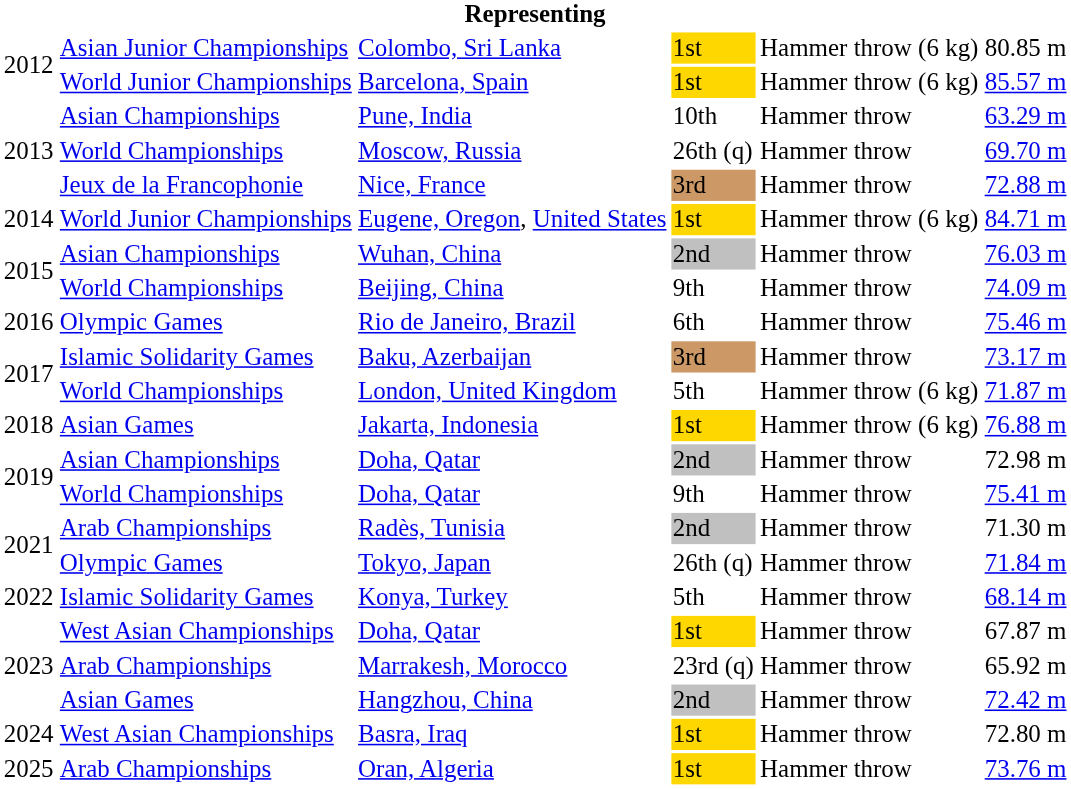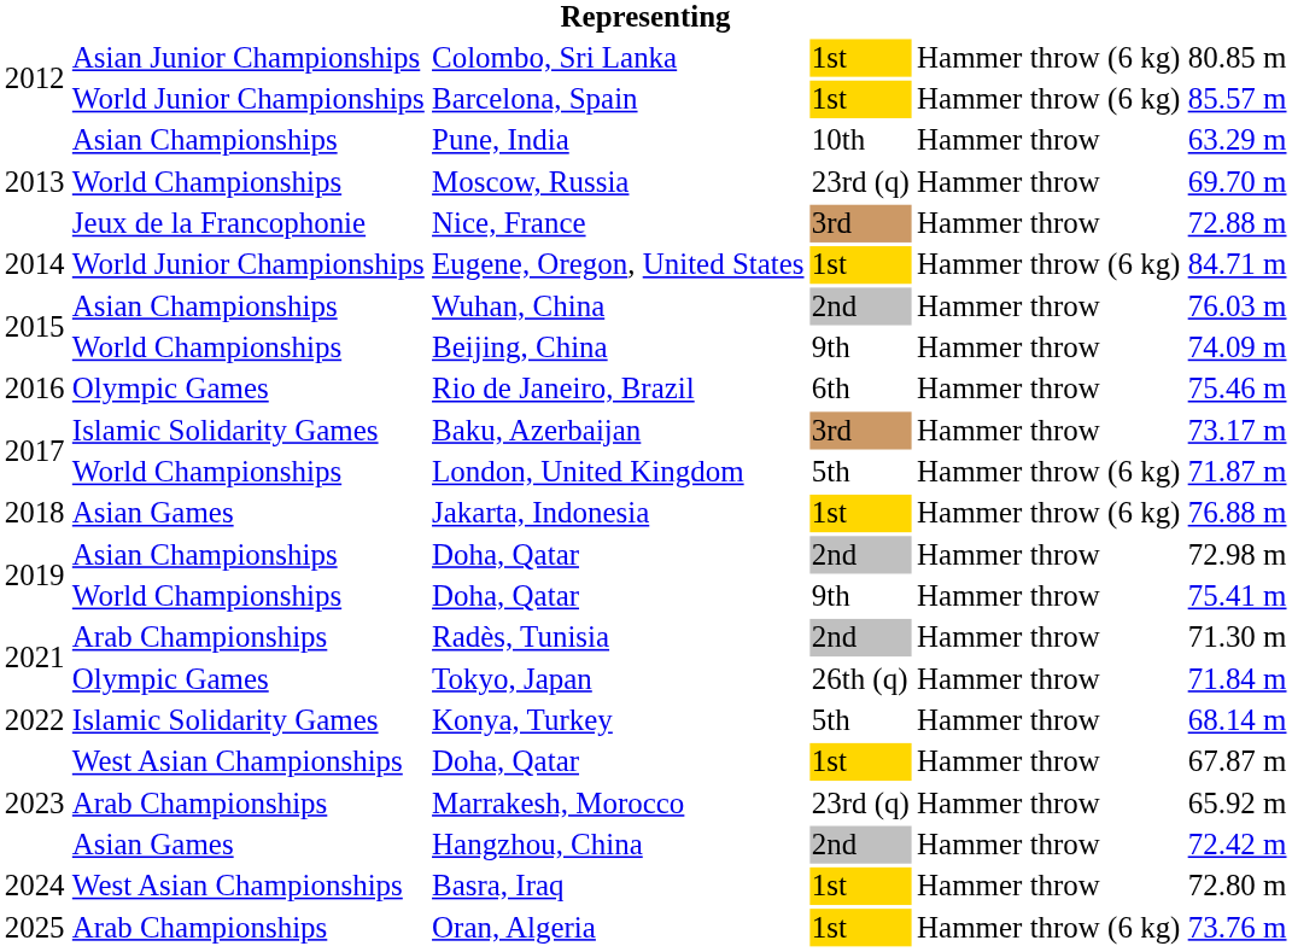Moscow, Russia | column 4: 26th (q) -> 23rd (q)
Oran, Algeria | column 5: Hammer throw -> Hammer throw (6 kg)
